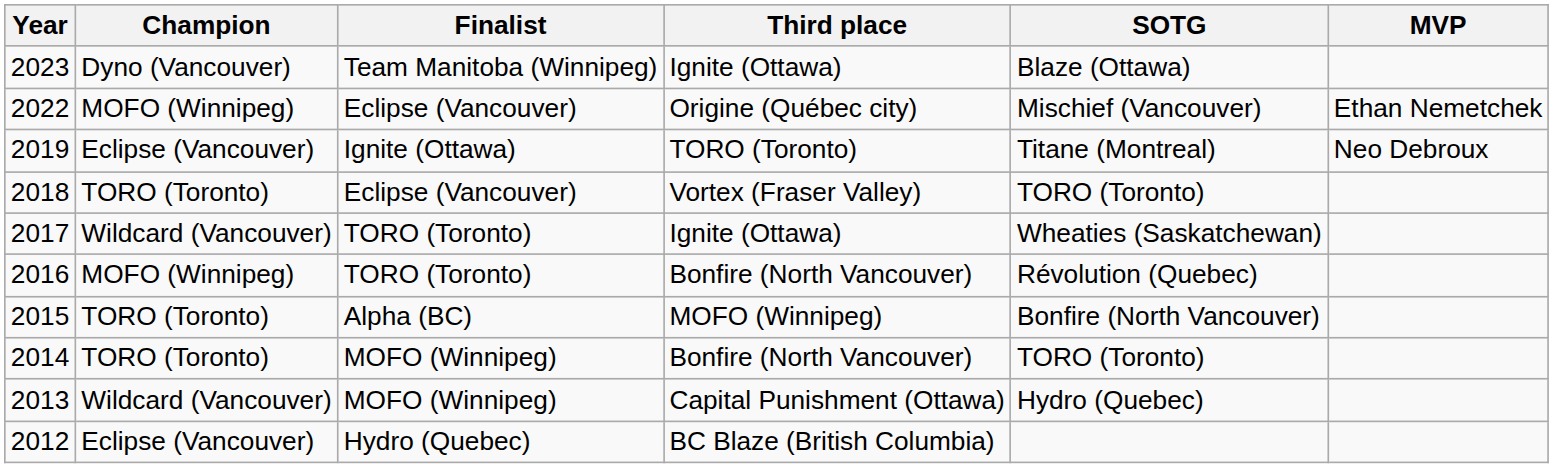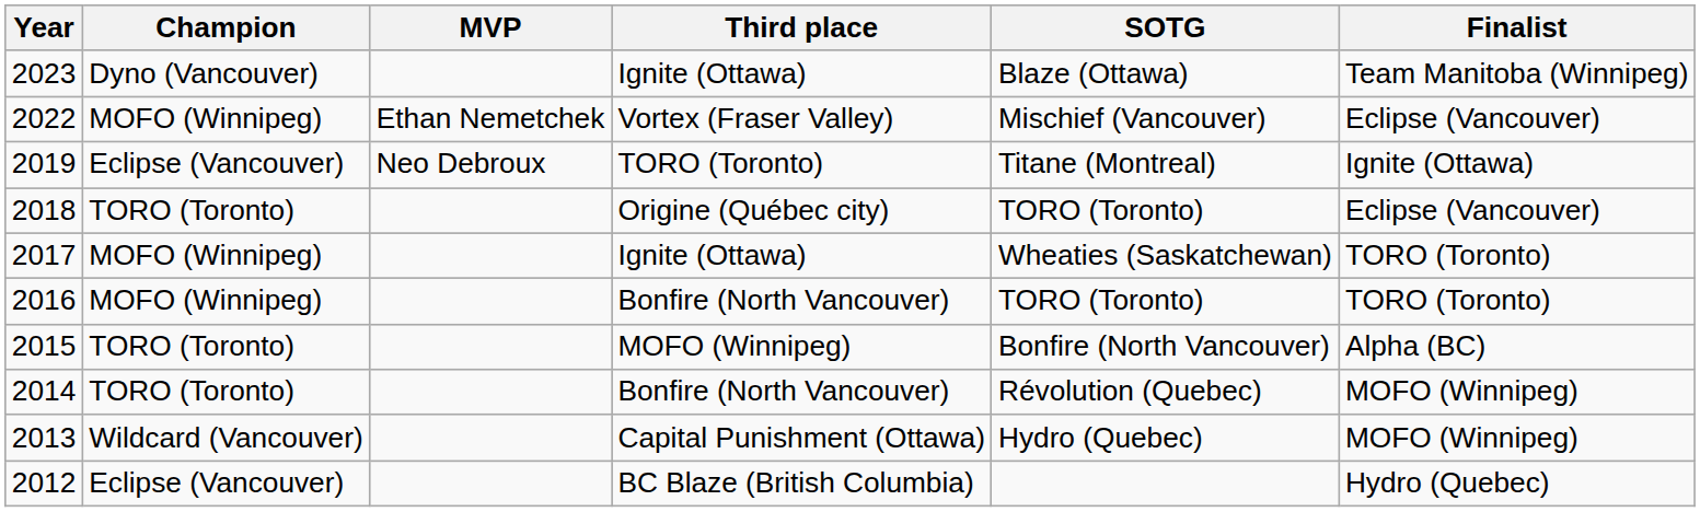columns swapped: Finalist <-> MVP
2022 | Third place: Origine (Québec city) -> Vortex (Fraser Valley)
2018 | Third place: Vortex (Fraser Valley) -> Origine (Québec city)
2017 | Champion: Wildcard (Vancouver) -> MOFO (Winnipeg)
2016 | SOTG: Révolution (Quebec) -> TORO (Toronto)
2014 | SOTG: TORO (Toronto) -> Révolution (Quebec)
